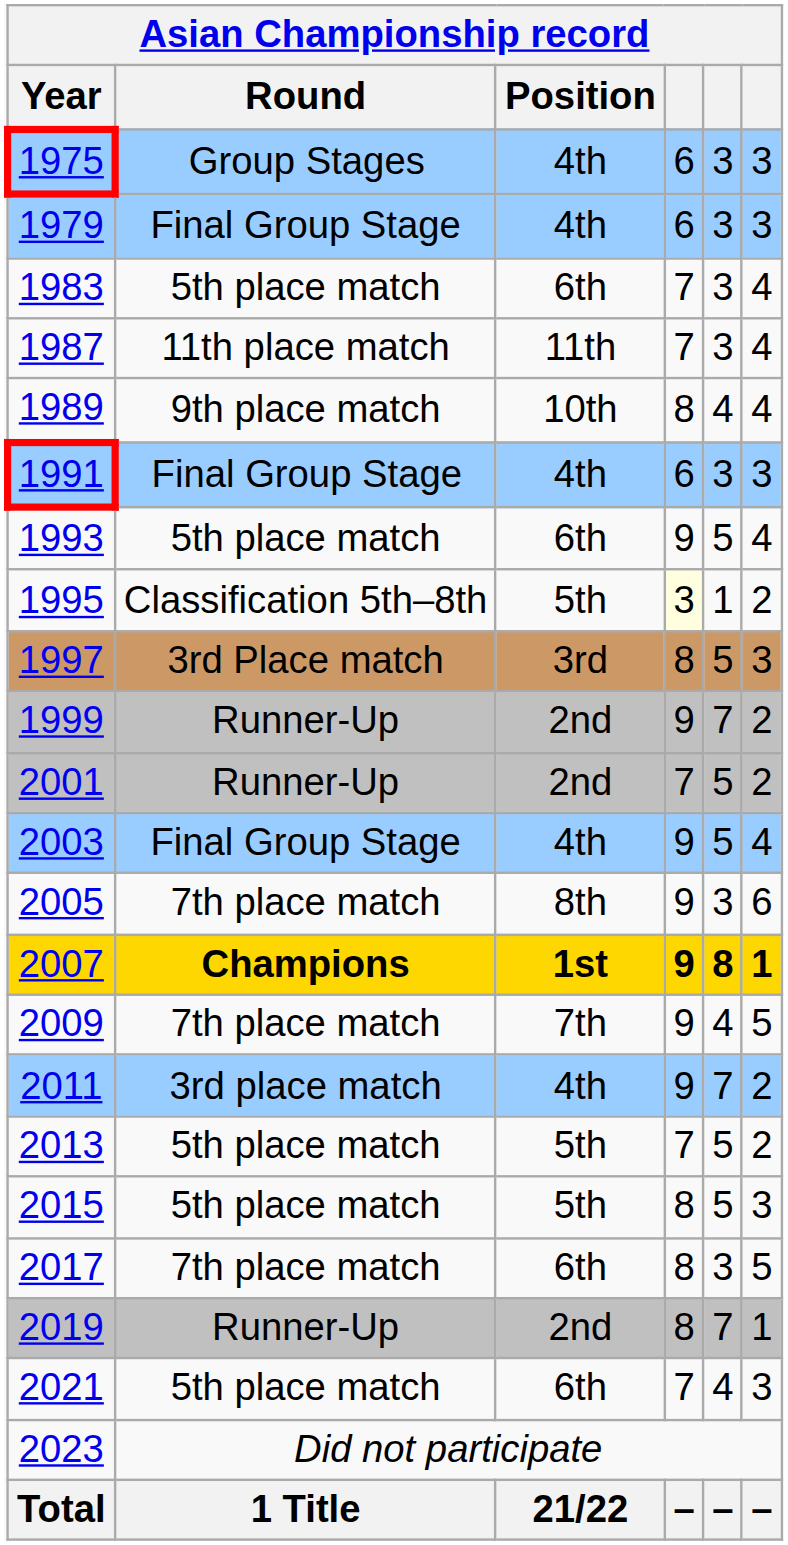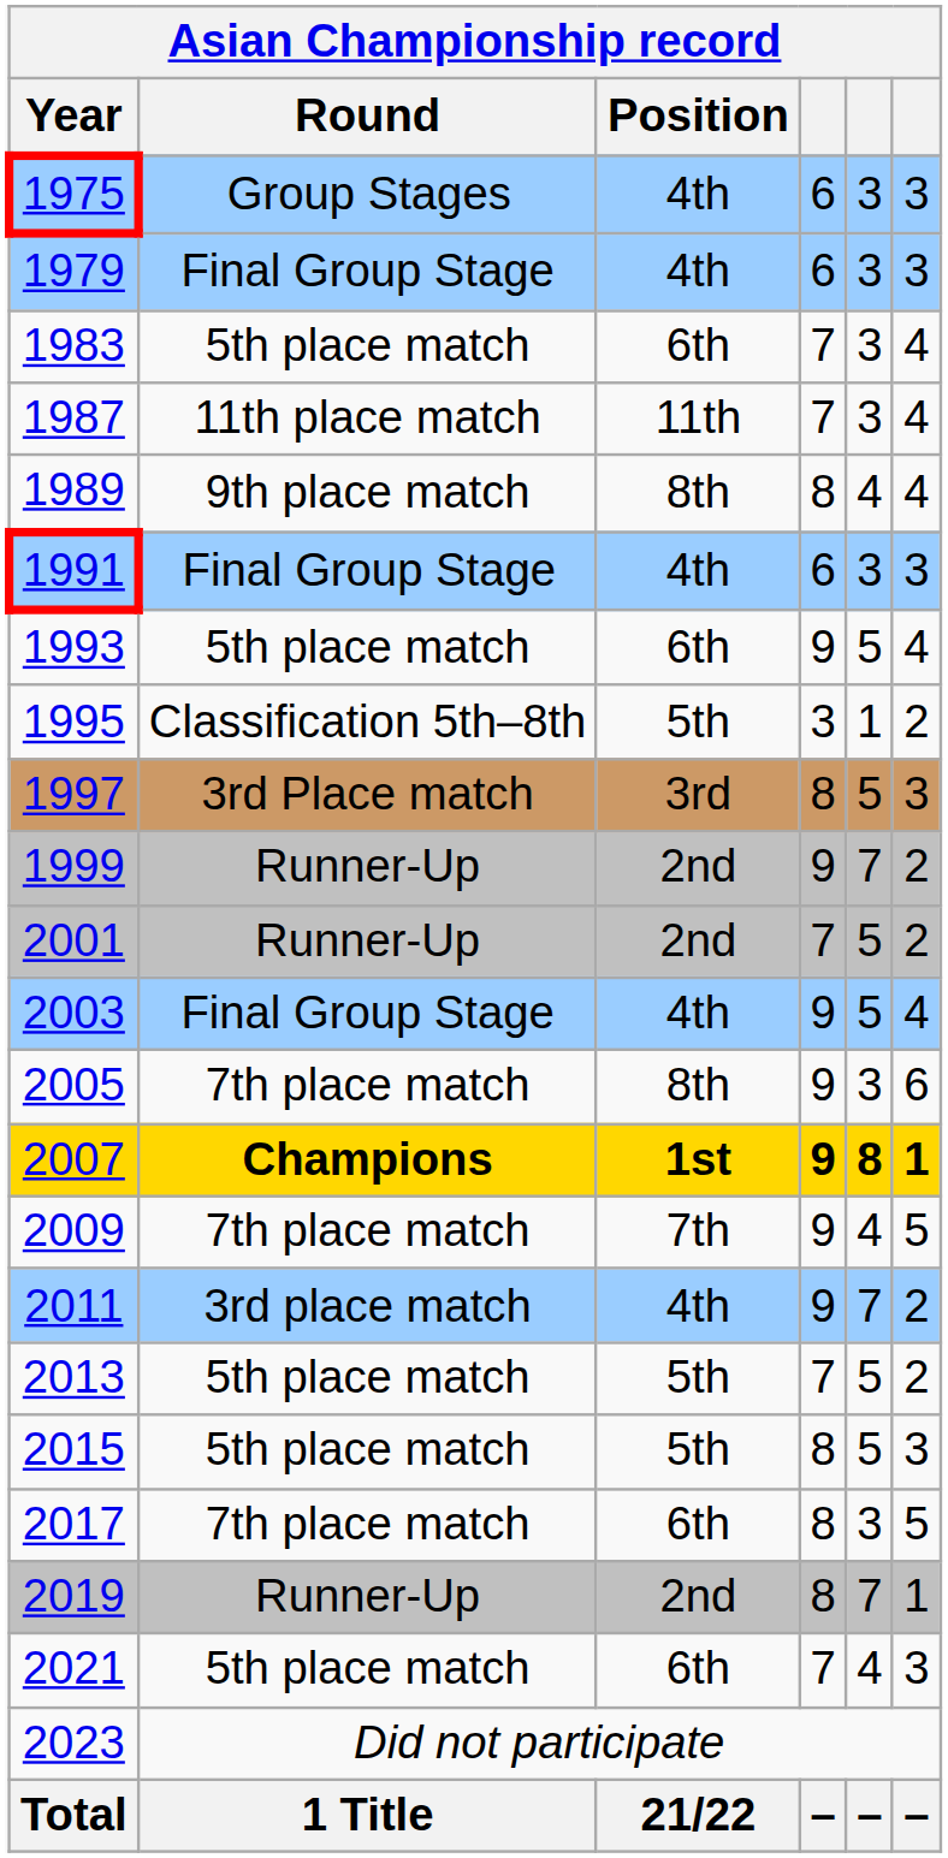1989 | Position: 10th -> 8th
1995 | column 4: lightyellow background -> no background
